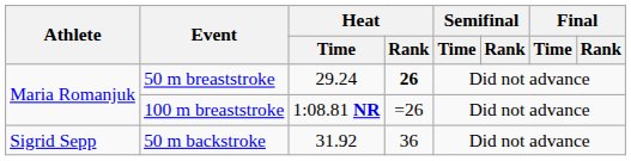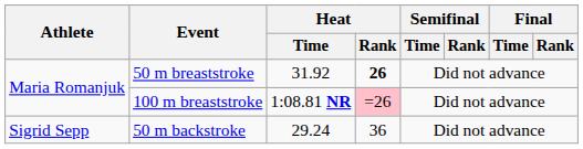50 m breaststroke | Heat / Time: 29.24 -> 31.92
100 m breaststroke | Heat / Rank: no background -> pink background
50 m backstroke | Heat / Time: 31.92 -> 29.24
